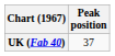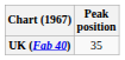UK (Fab 40) | Peak position: 37 -> 35
